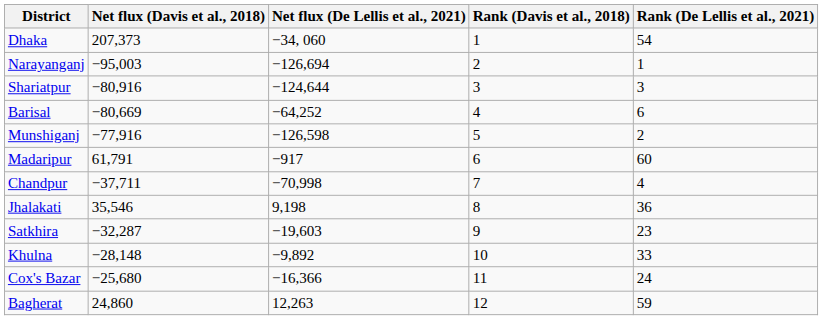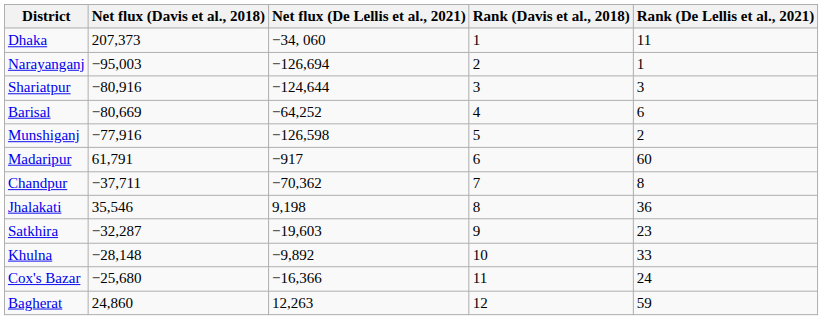Dhaka | Rank (De Lellis et al., 2021): 54 -> 11
Chandpur | Net flux (De Lellis et al., 2021): −70,998 -> −70,362
Chandpur | Rank (De Lellis et al., 2021): 4 -> 8
